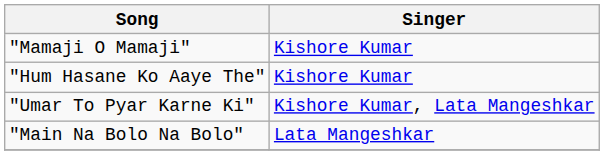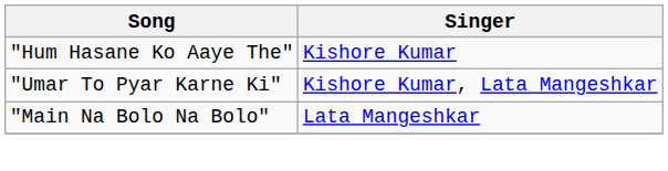- row: "Mamaji O Mamaji" | Kishore Kumar
